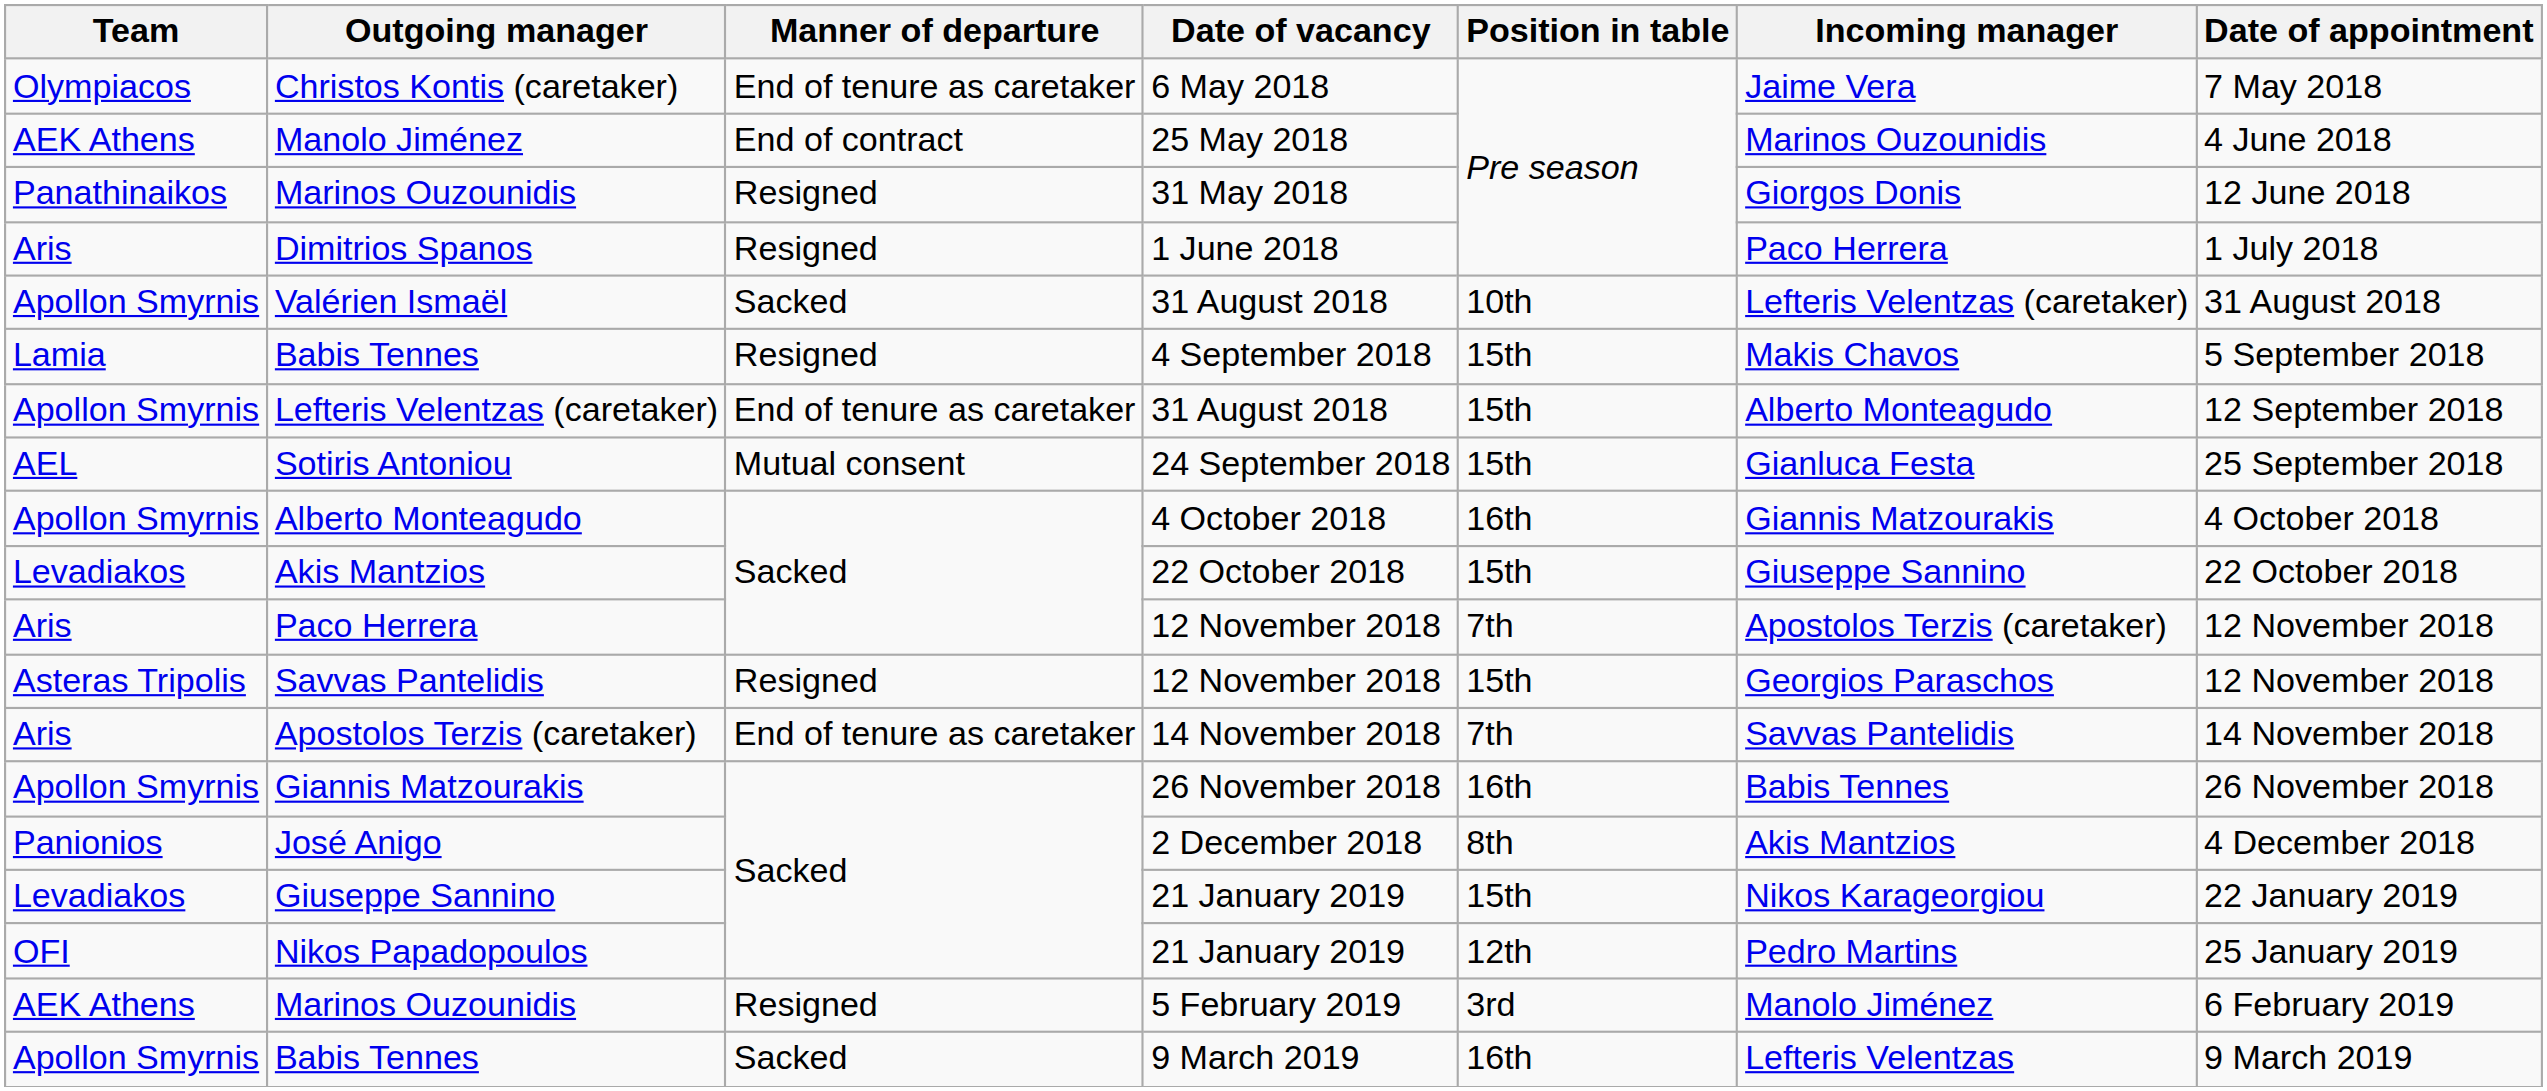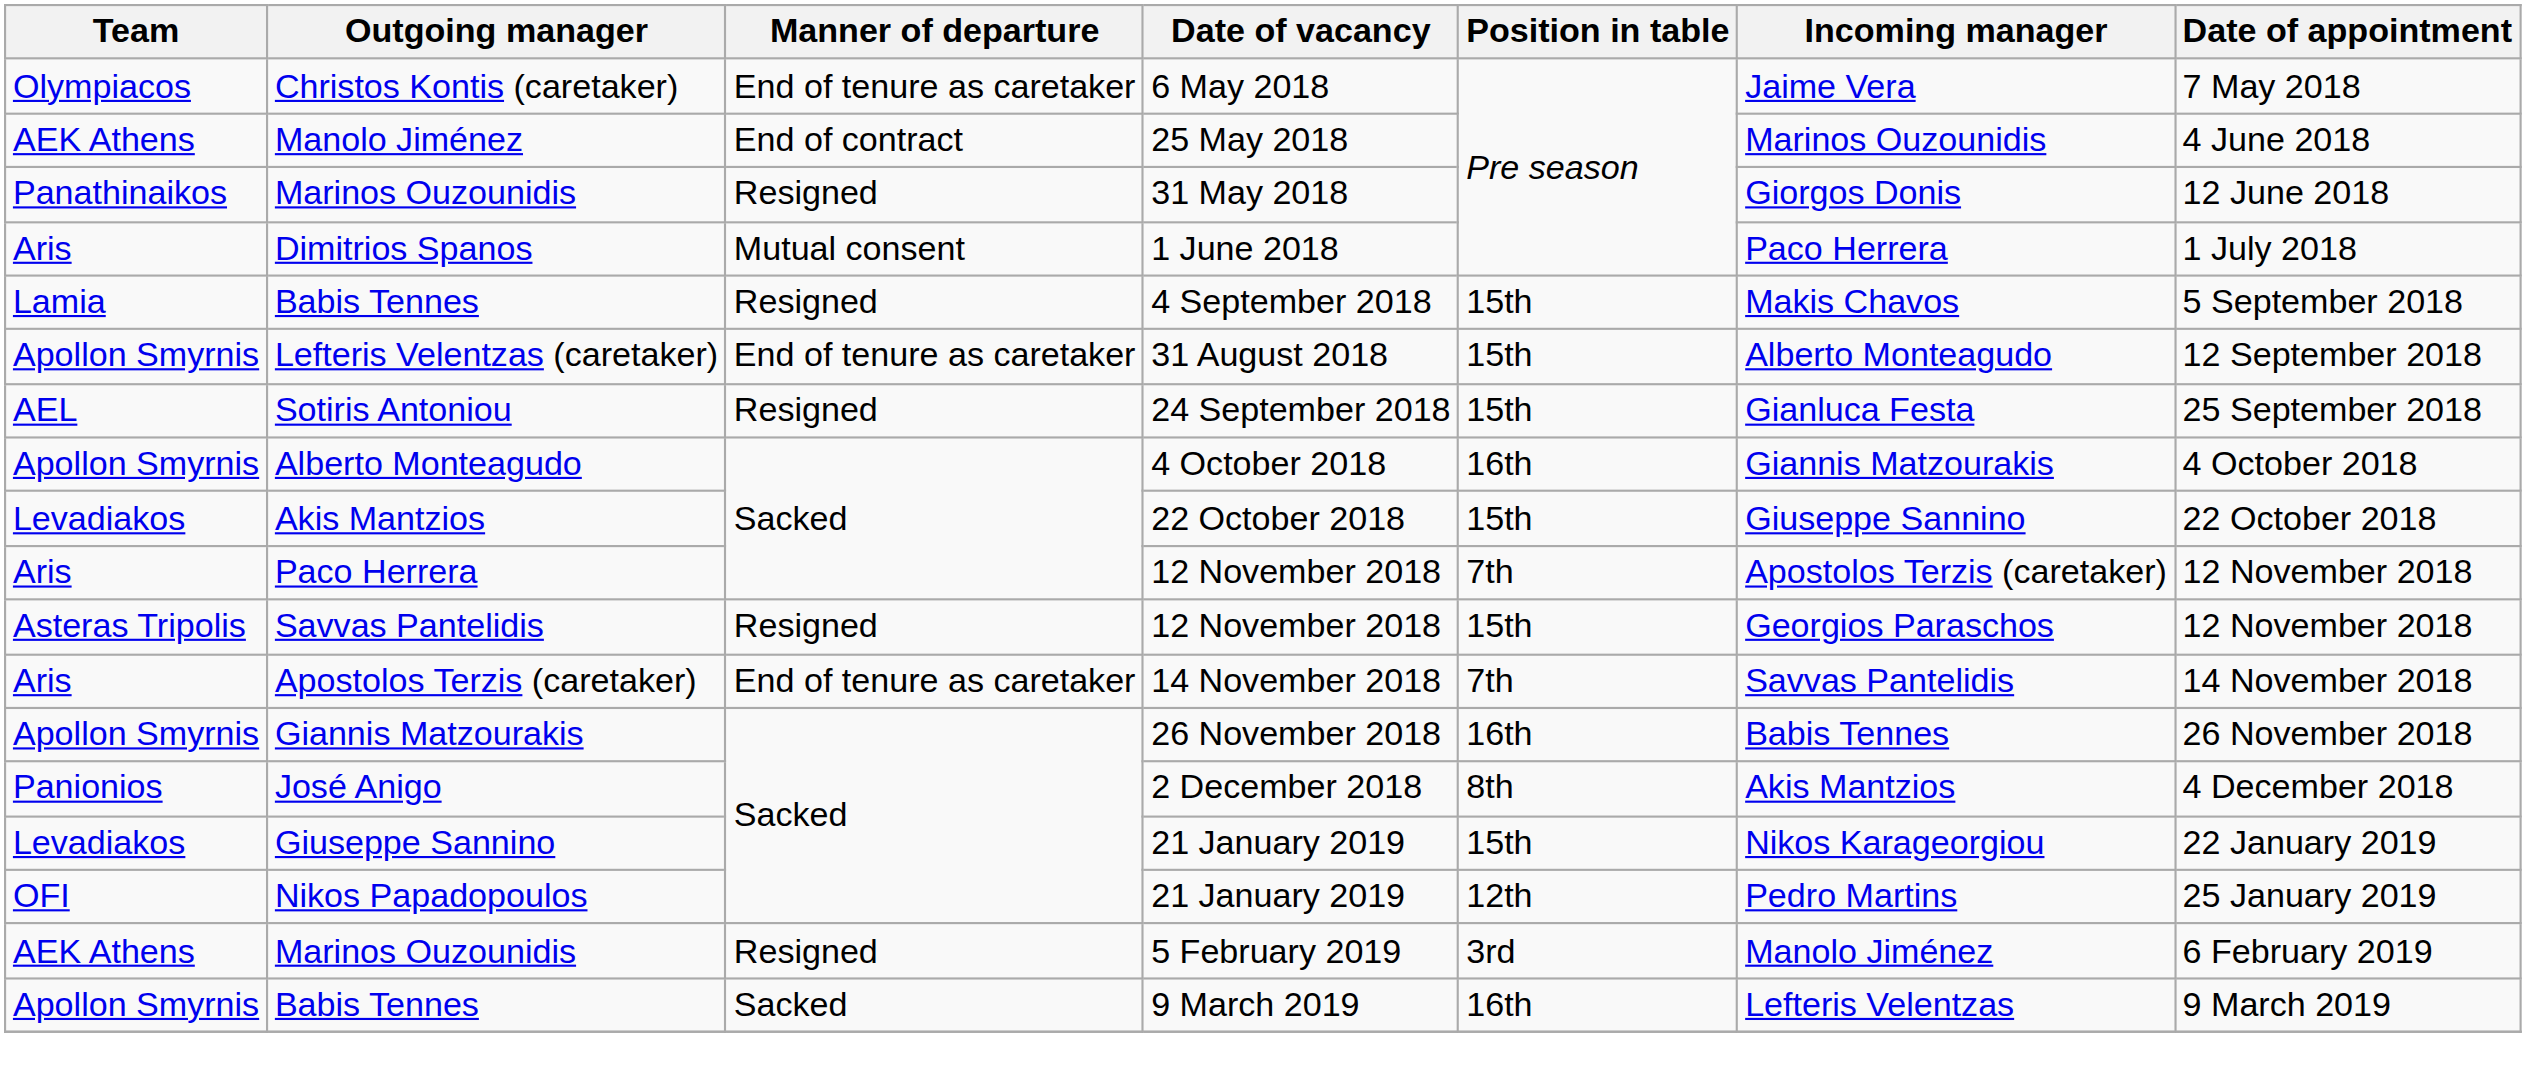Dimitrios Spanos | Manner of departure: Resigned -> Mutual consent
- row: Apollon Smyrnis | Valérien Ismaël | Sacked | 31 August 2018 | 10th | Lefteris Velentzas (caretaker) | 31 August 2018
Sotiris Antoniou | Manner of departure: Mutual consent -> Resigned
